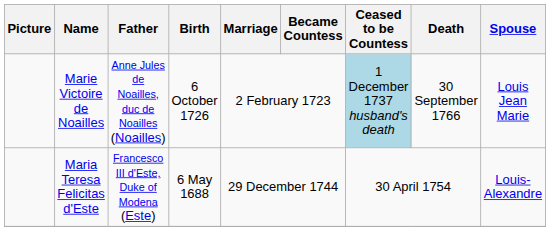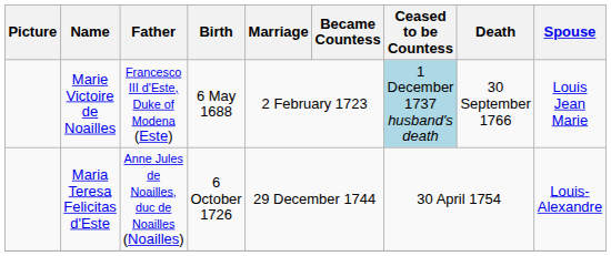Marie Victoire de Noailles | Father: Anne Jules de Noailles, duc de Noailles (Noailles) -> Francesco III d'Este, Duke of Modena (Este)
Marie Victoire de Noailles | Birth: 6 October 1726 -> 6 May 1688
Maria Teresa Felicitas d'Este | Father: Francesco III d'Este, Duke of Modena (Este) -> Anne Jules de Noailles, duc de Noailles (Noailles)
Maria Teresa Felicitas d'Este | Birth: 6 May 1688 -> 6 October 1726
